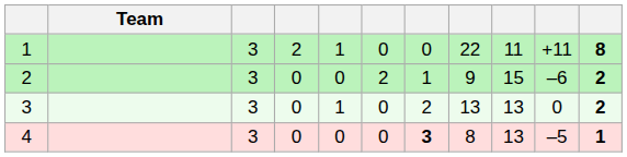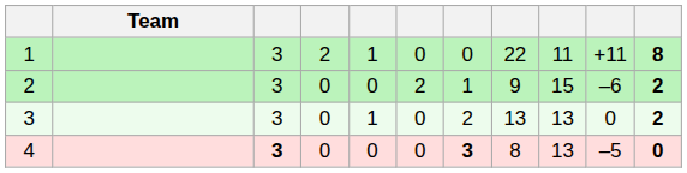4 | column 3: normal -> bold
4 | column 11: 1 -> 0
